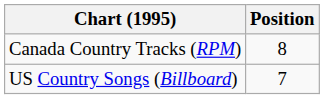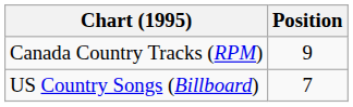Canada Country Tracks (RPM) | Position: 8 -> 9
